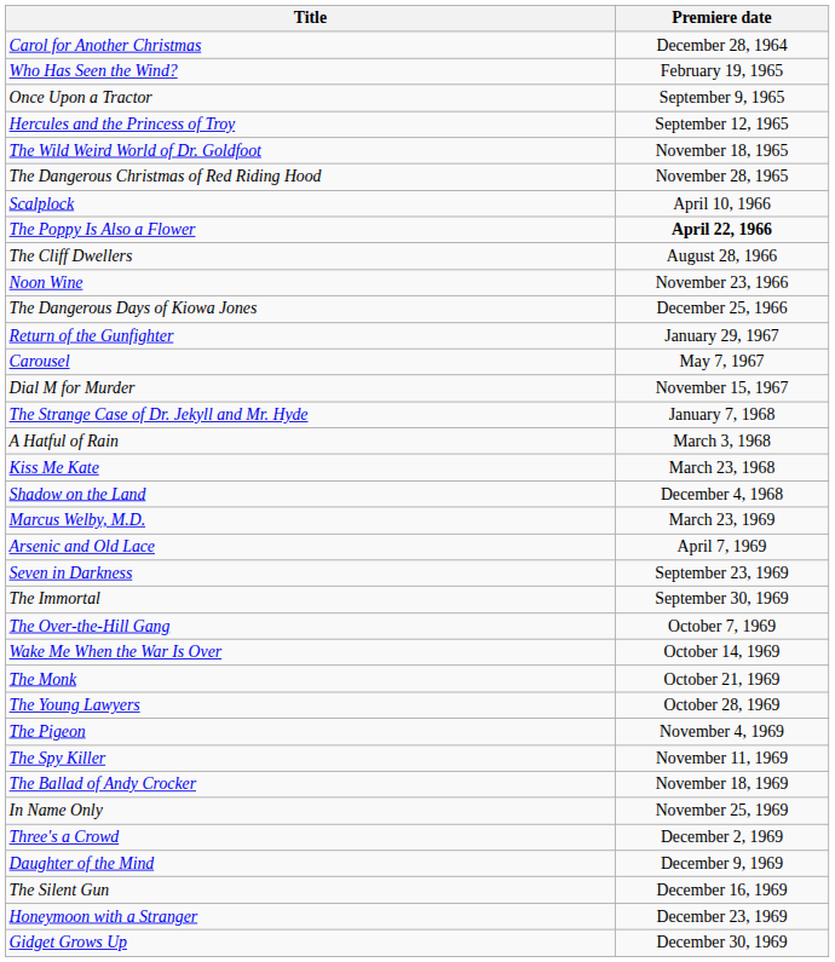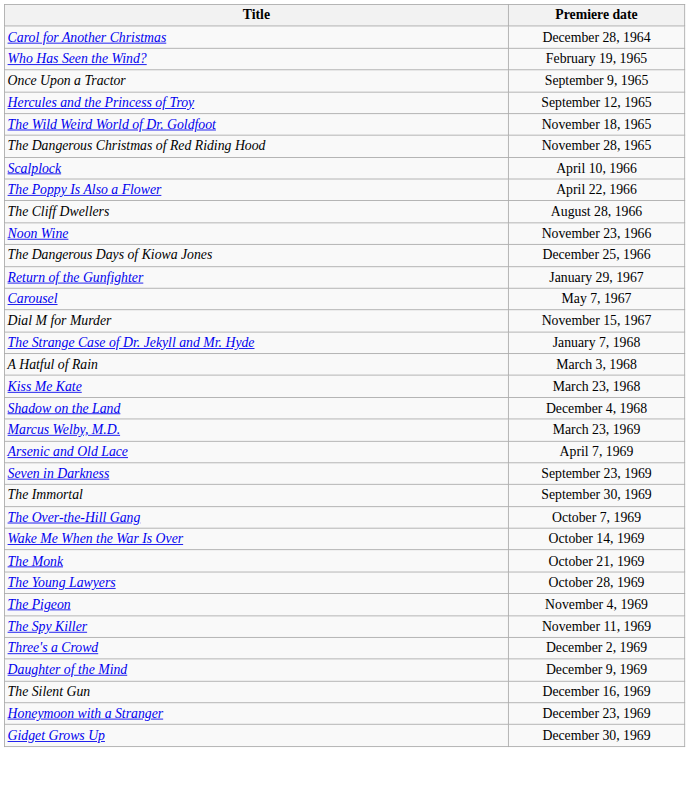The Poppy Is Also a Flower | Premiere date: bold -> normal
- row: The Ballad of Andy Crocker | November 18, 1969
- row: In Name Only | November 25, 1969
